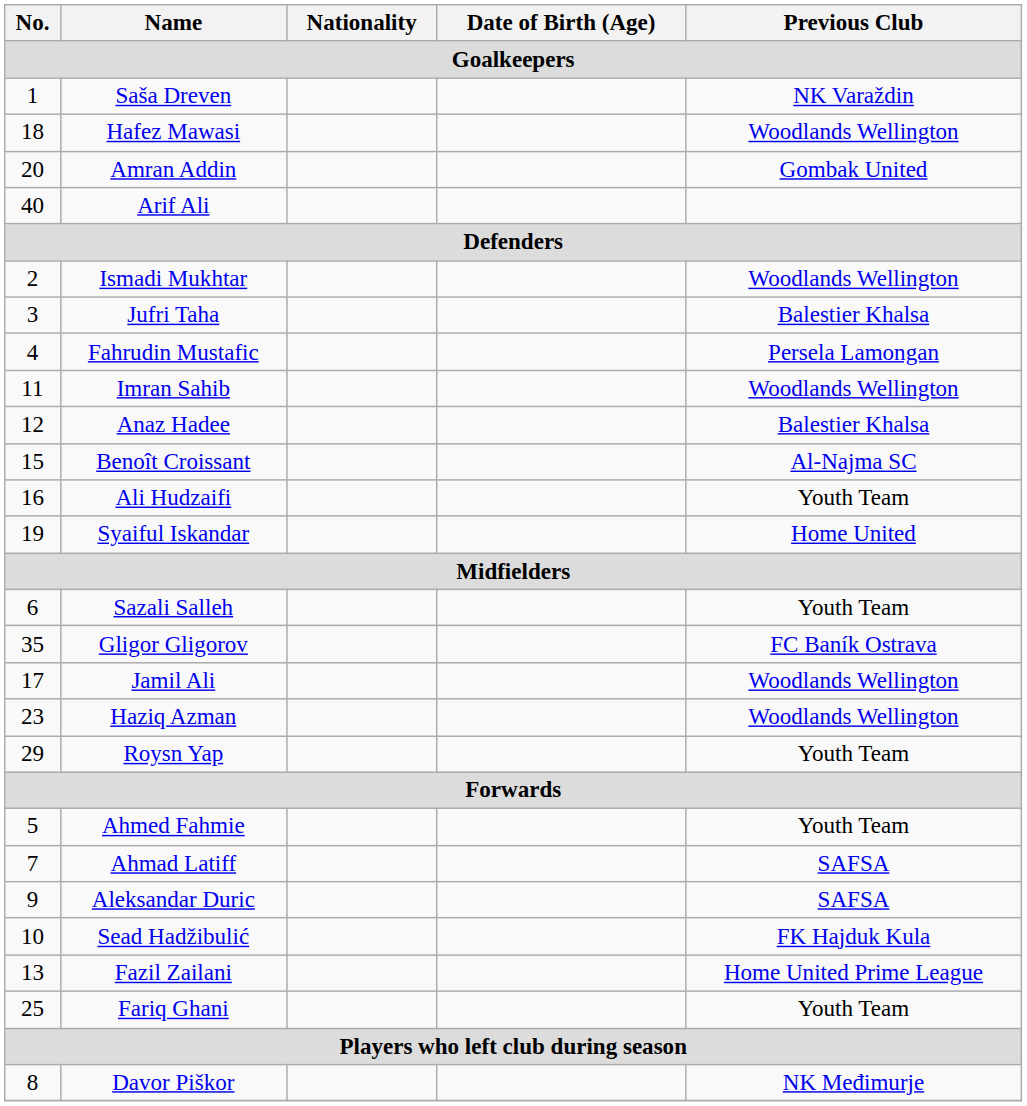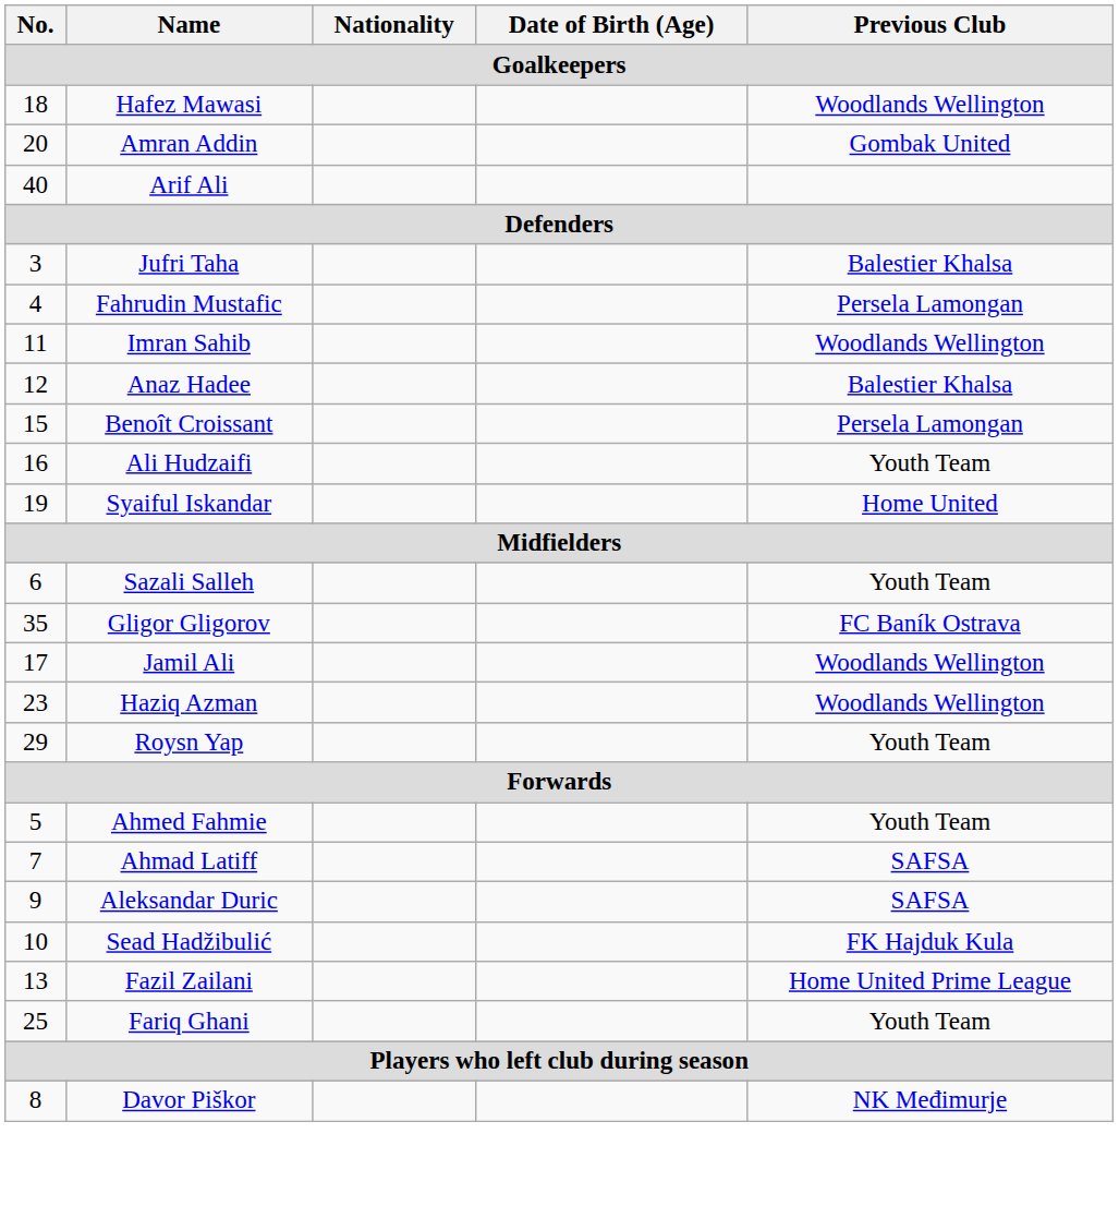- row: 1 | Saša Dreven | NK Varaždin
- row: 2 | Ismadi Mukhtar | Woodlands Wellington
Benoît Croissant | Previous Club: Al-Najma SC -> Persela Lamongan
